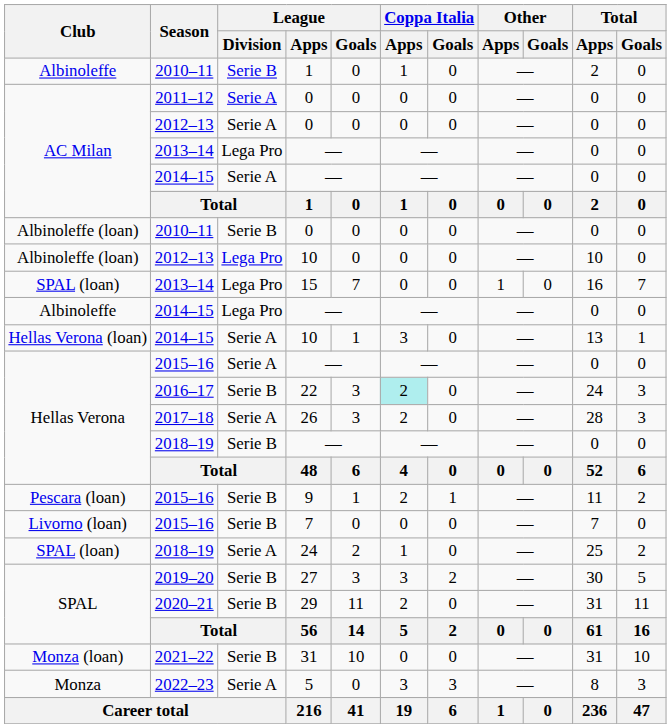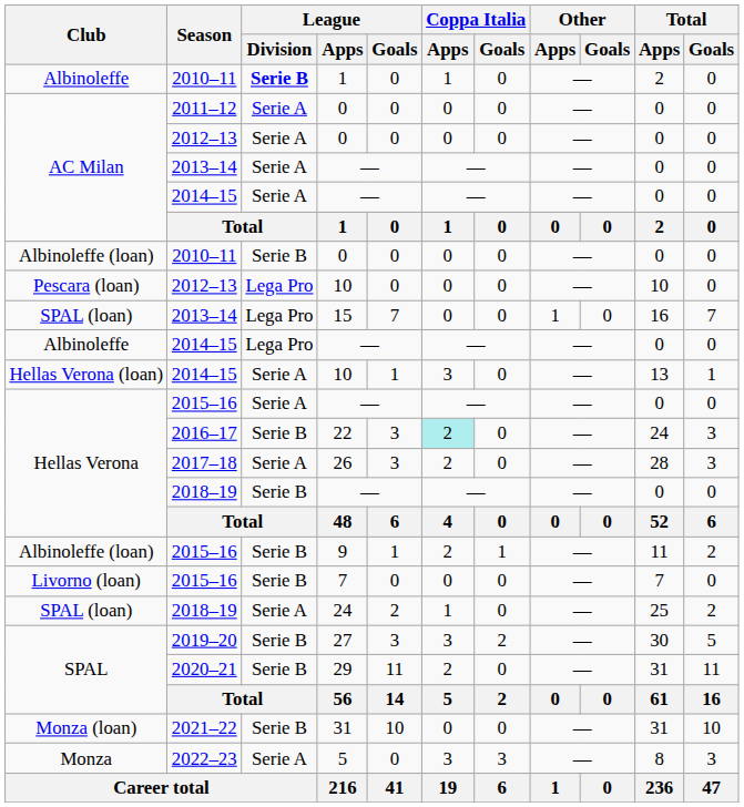2010–11 / 1 | League / Division: normal -> bold
2013–14 / — | League / Division: Lega Pro -> Serie A
2012–13 / 10 | Club: Albinoleffe (loan) -> Pescara (loan)
9 | Club: Pescara (loan) -> Albinoleffe (loan)
